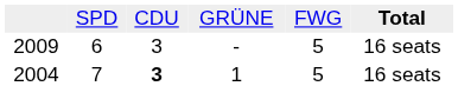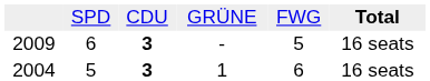2009 | column 3: normal -> bold
2004 | column 2: 7 -> 5
2004 | column 5: 5 -> 6
